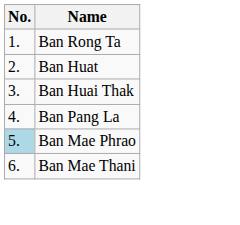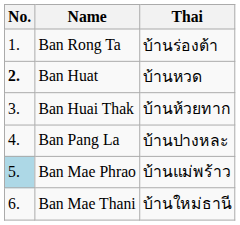+ column: Thai | บ้านร่องต้า | บ้านหวด | บ้านห้วยทาก | บ้านปางหละ | บ้านแม่พร้าว | บ้านใหม่ธานี
Ban Huat | No.: normal -> bold
